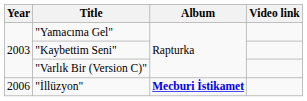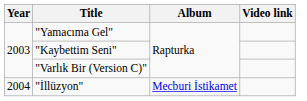"İllüzyon" | Year: 2006 -> 2004
"İllüzyon" | Album: bold -> normal
